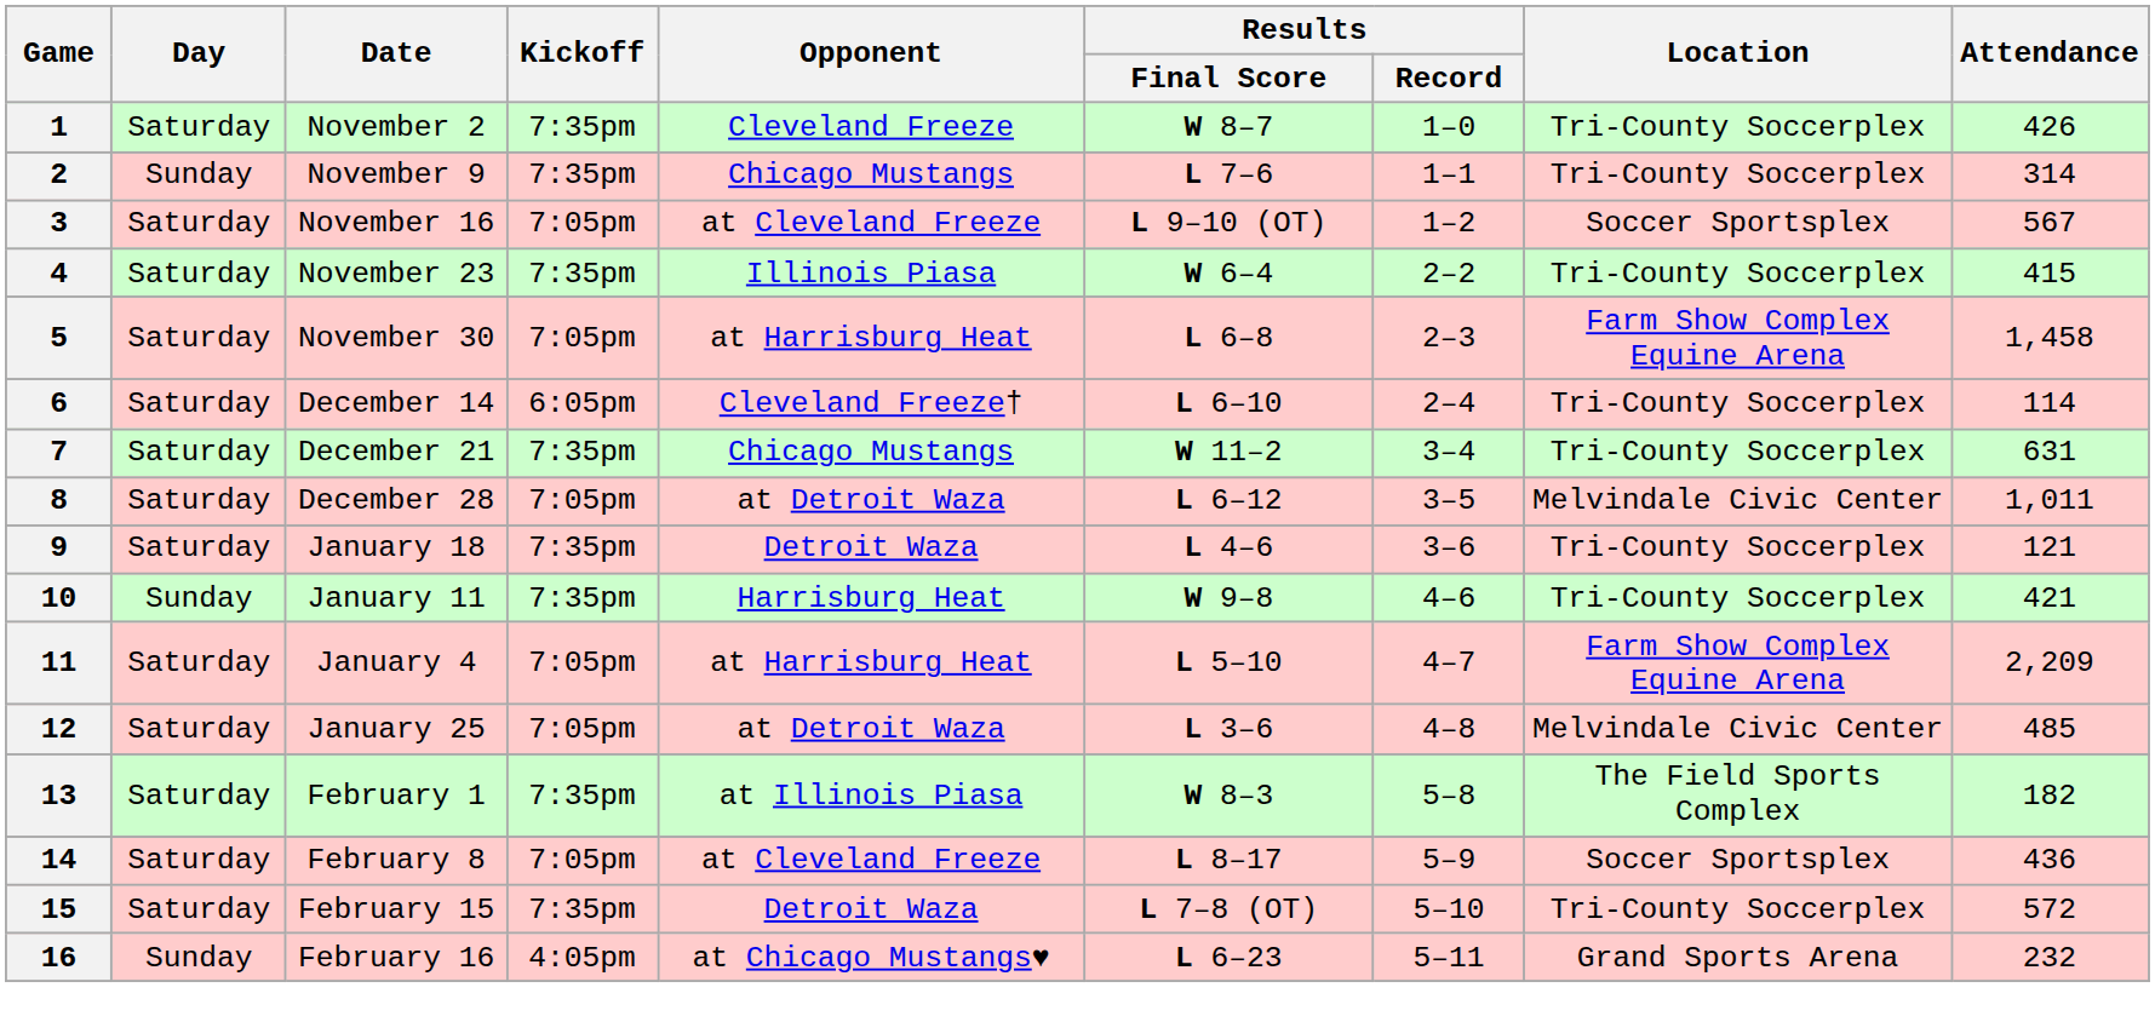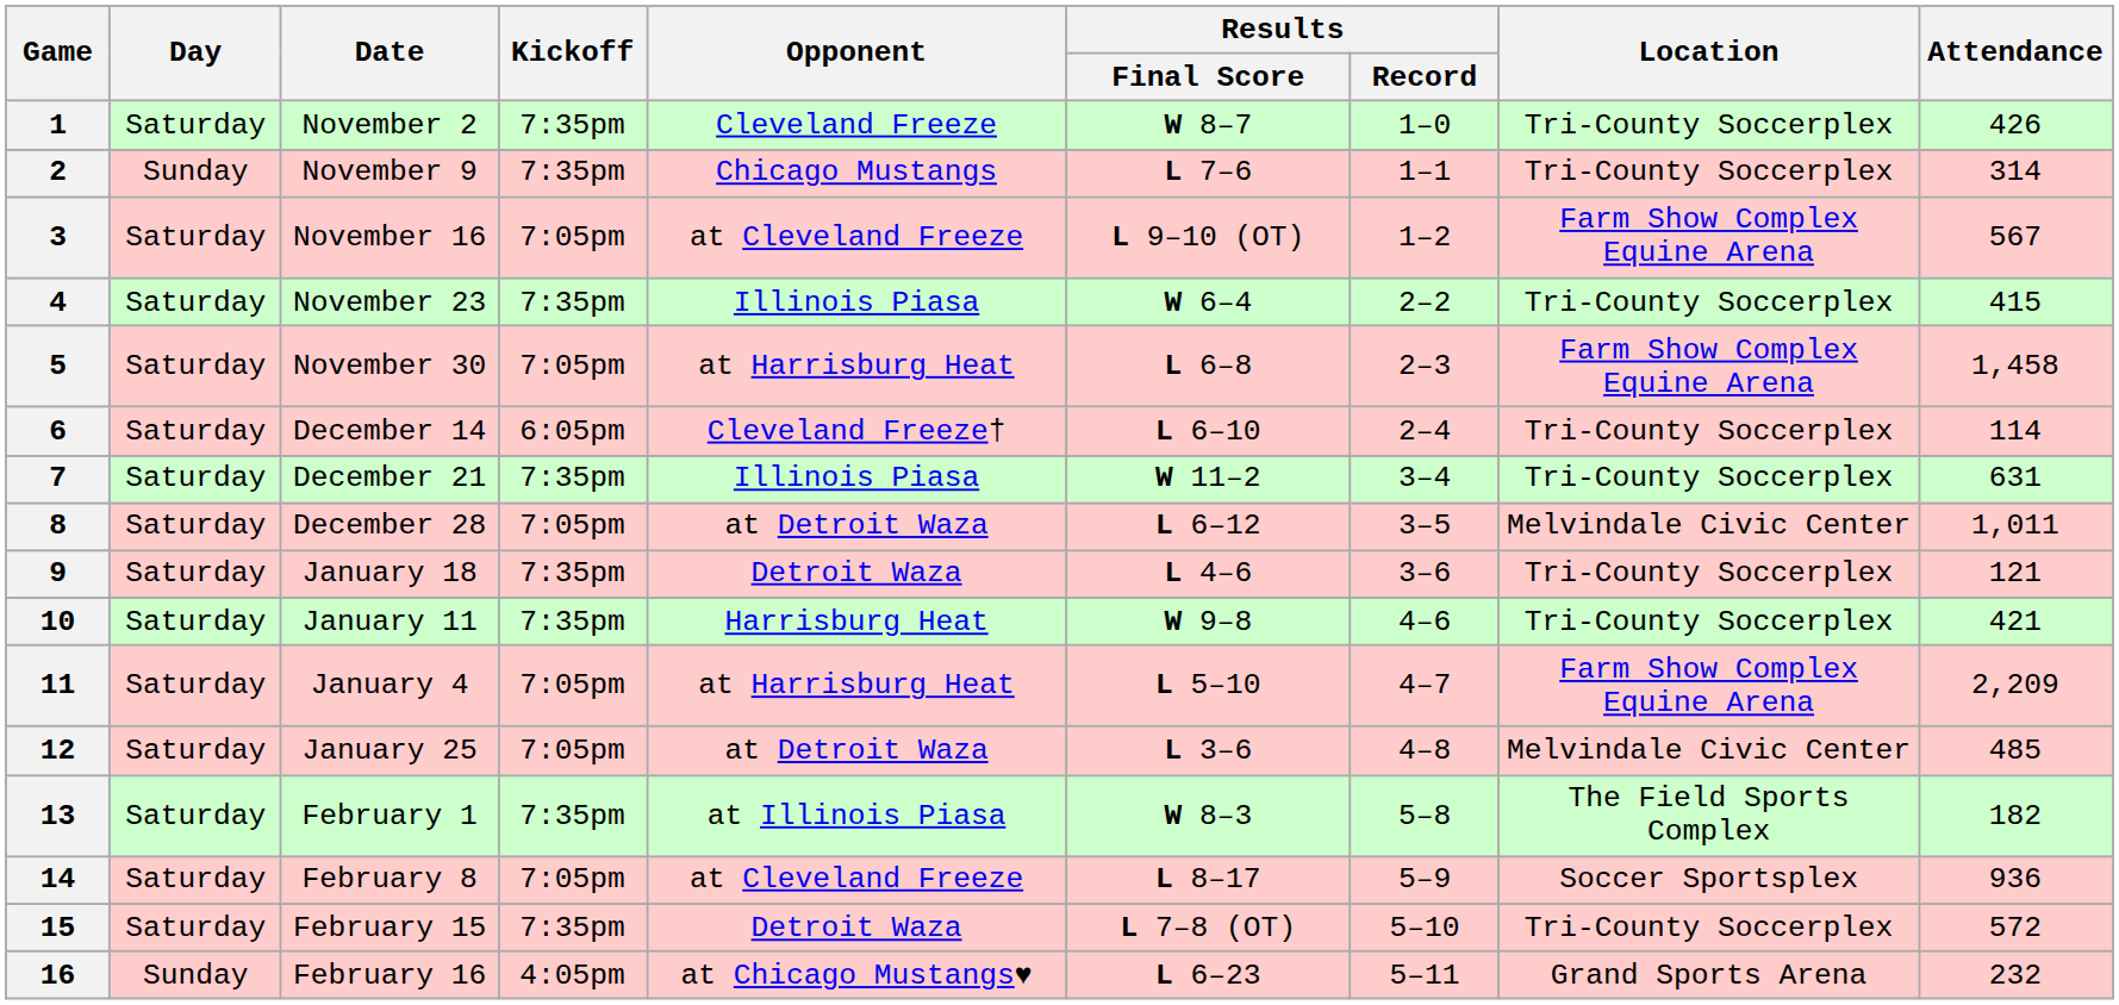3 | Location: Soccer Sportsplex -> Farm Show Complex Equine Arena
7 | Opponent: Chicago Mustangs -> Illinois Piasa
10 | Day: Sunday -> Saturday
14 | Attendance: 436 -> 936
